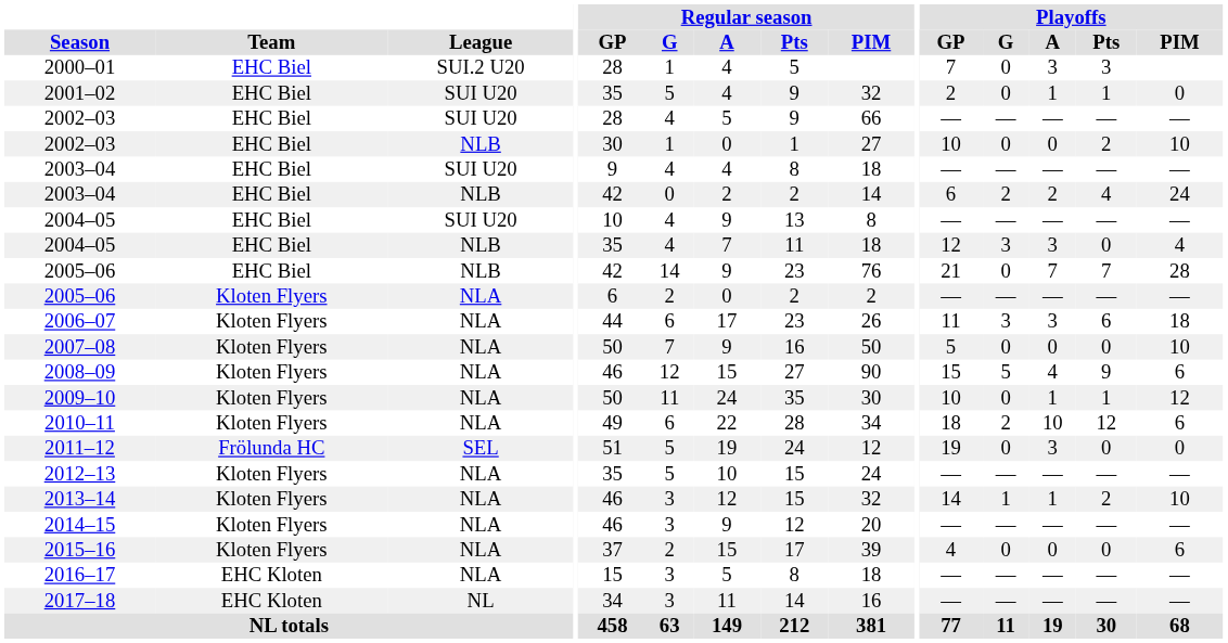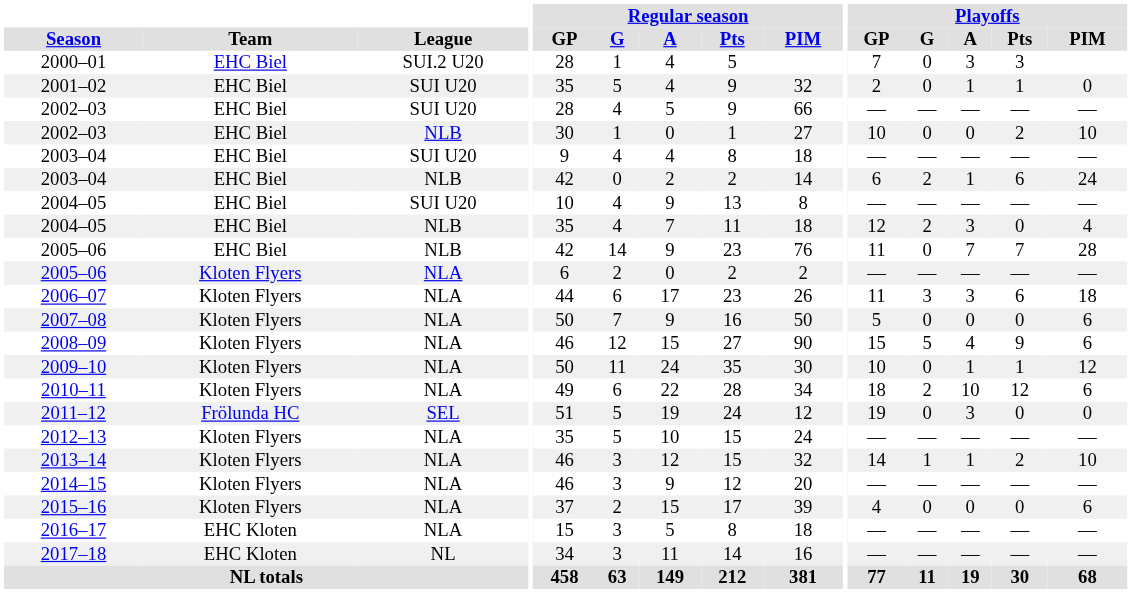2003–04 / NLB | Playoffs / A: 2 -> 1
2003–04 / NLB | Playoffs / Pts: 4 -> 6
2004–05 / NLB | Playoffs / G: 3 -> 2
2005–06 / NLB | Playoffs / GP: 21 -> 11
2007–08 | Playoffs / PIM: 10 -> 6
